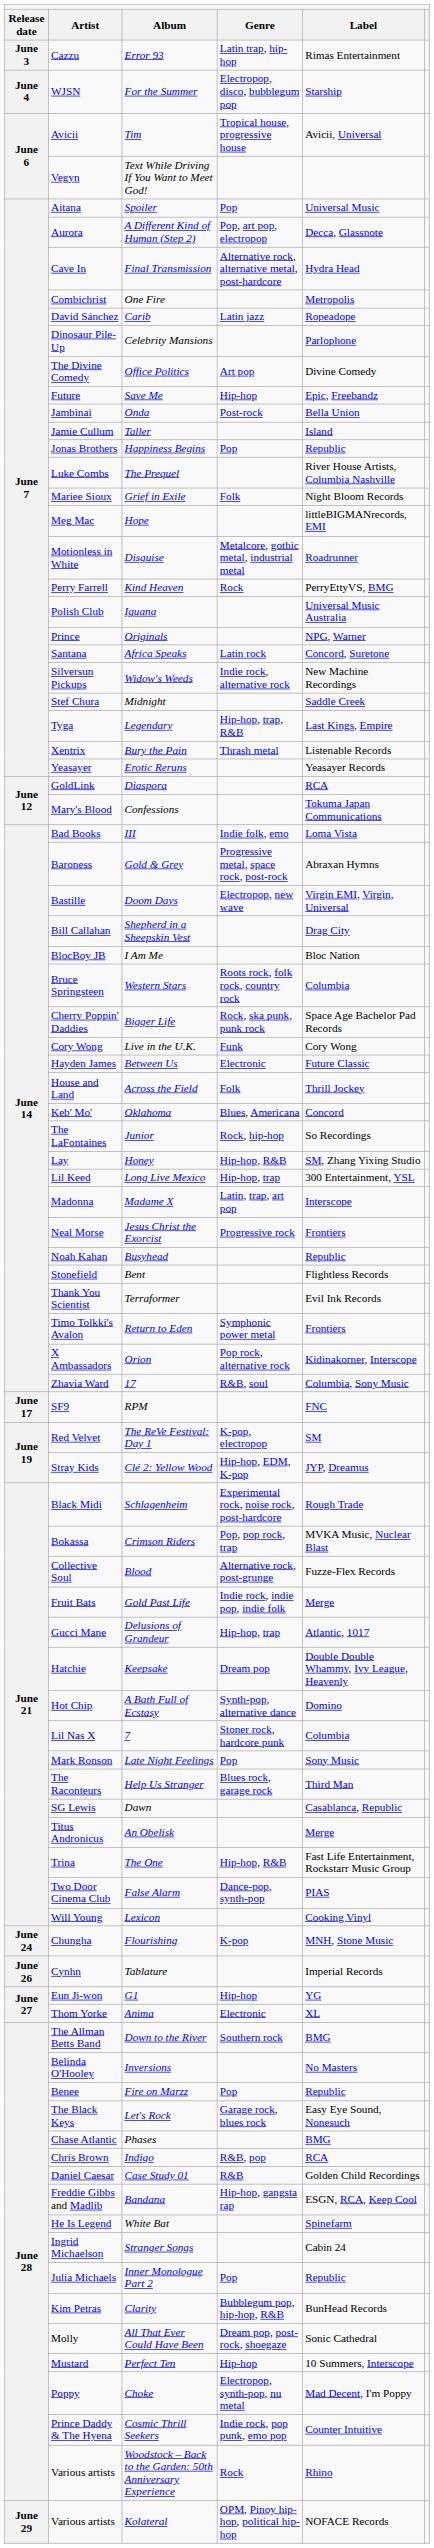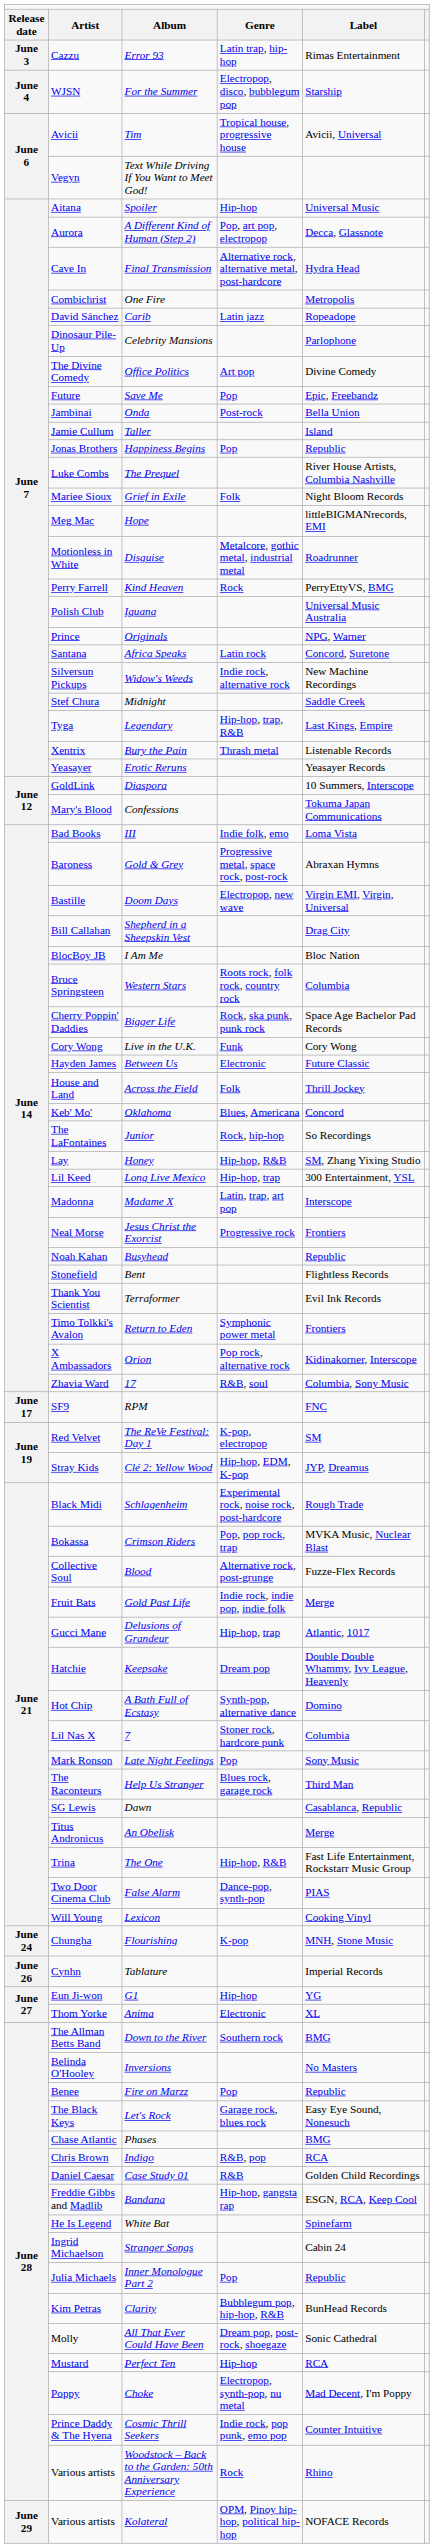Spoiler | column 4: Pop -> Hip-hop
Save Me | column 4: Hip-hop -> Pop
Diaspora | column 5: RCA -> 10 Summers, Interscope
Perfect Ten | column 5: 10 Summers, Interscope -> RCA
